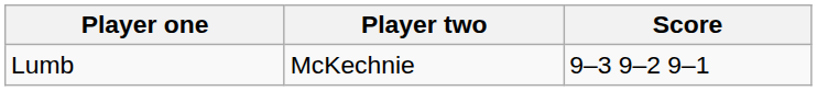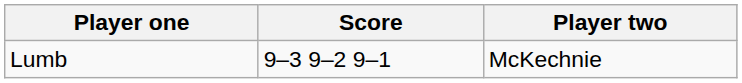columns swapped: Player two <-> Score
